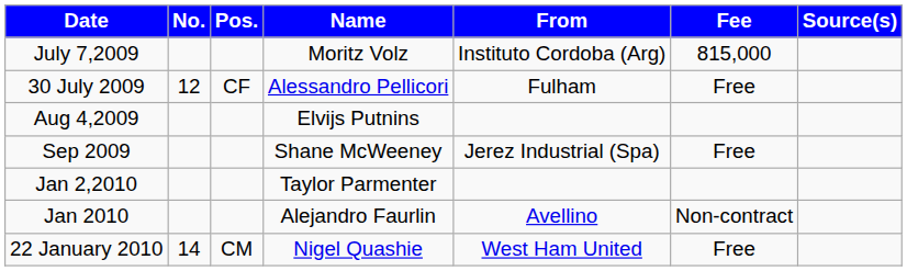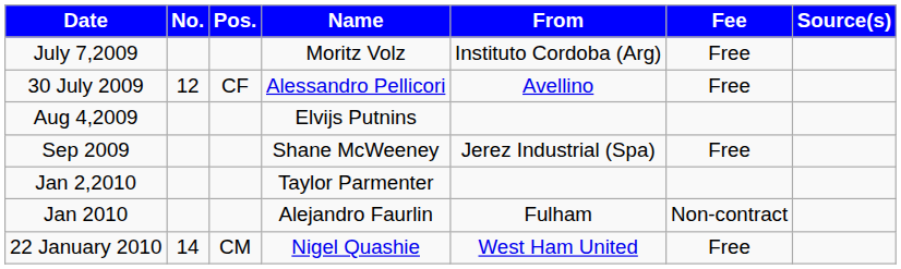July 7,2009 | Fee: 815,000 -> Free
30 July 2009 | From: Fulham -> Avellino
Jan 2010 | From: Avellino -> Fulham
